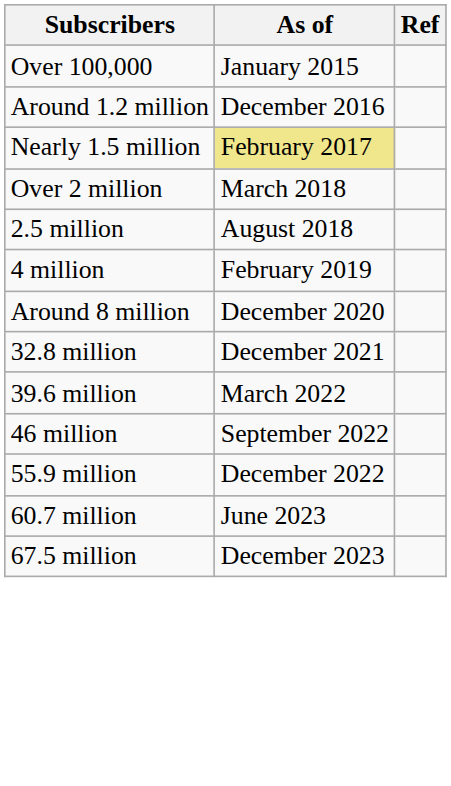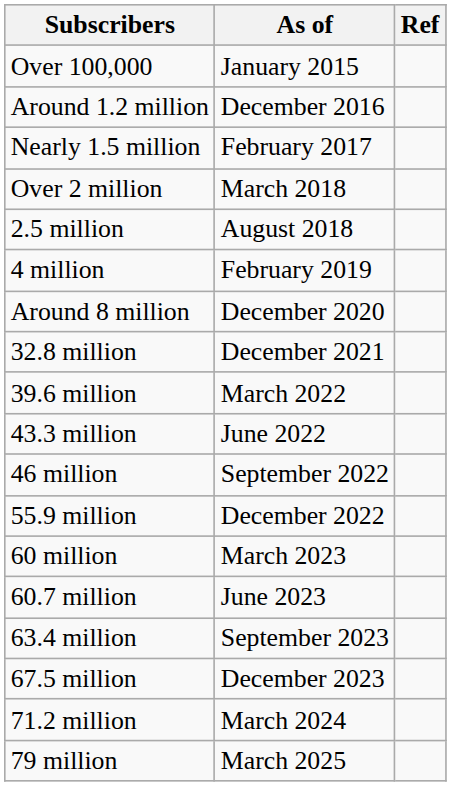Nearly 1.5 million | As of: khaki background -> no background
+ row: 43.3 million | June 2022
+ row: 60 million | March 2023
+ row: 63.4 million | September 2023
+ row: 71.2 million | March 2024
+ row: 79 million | March 2025
